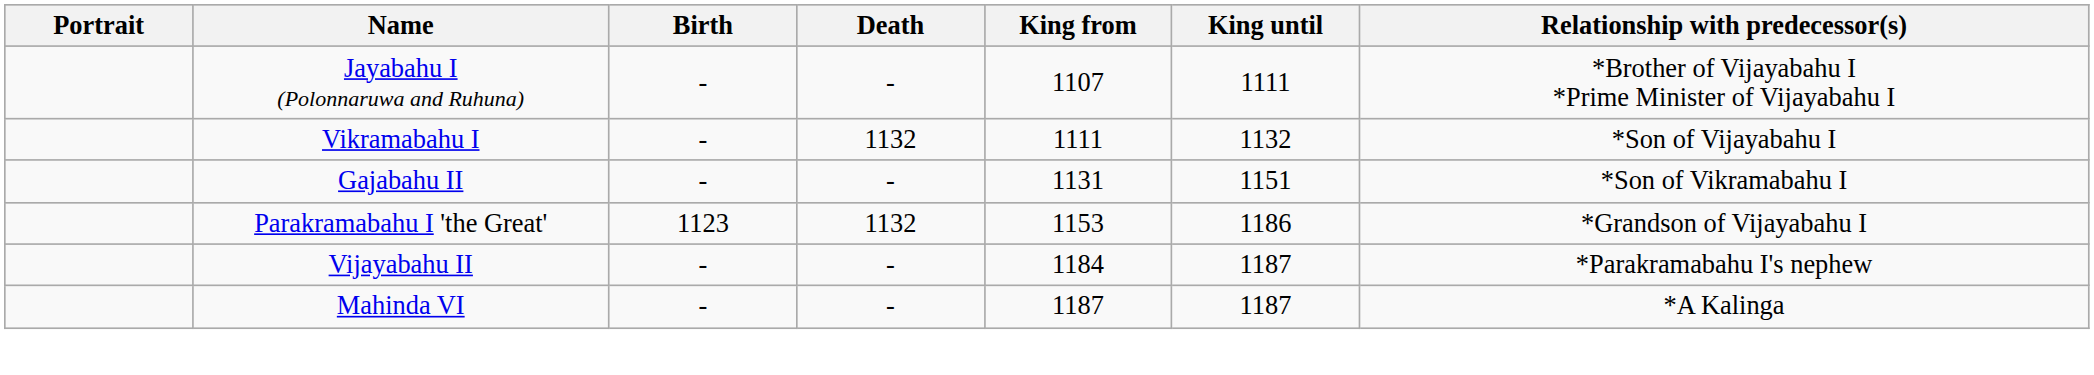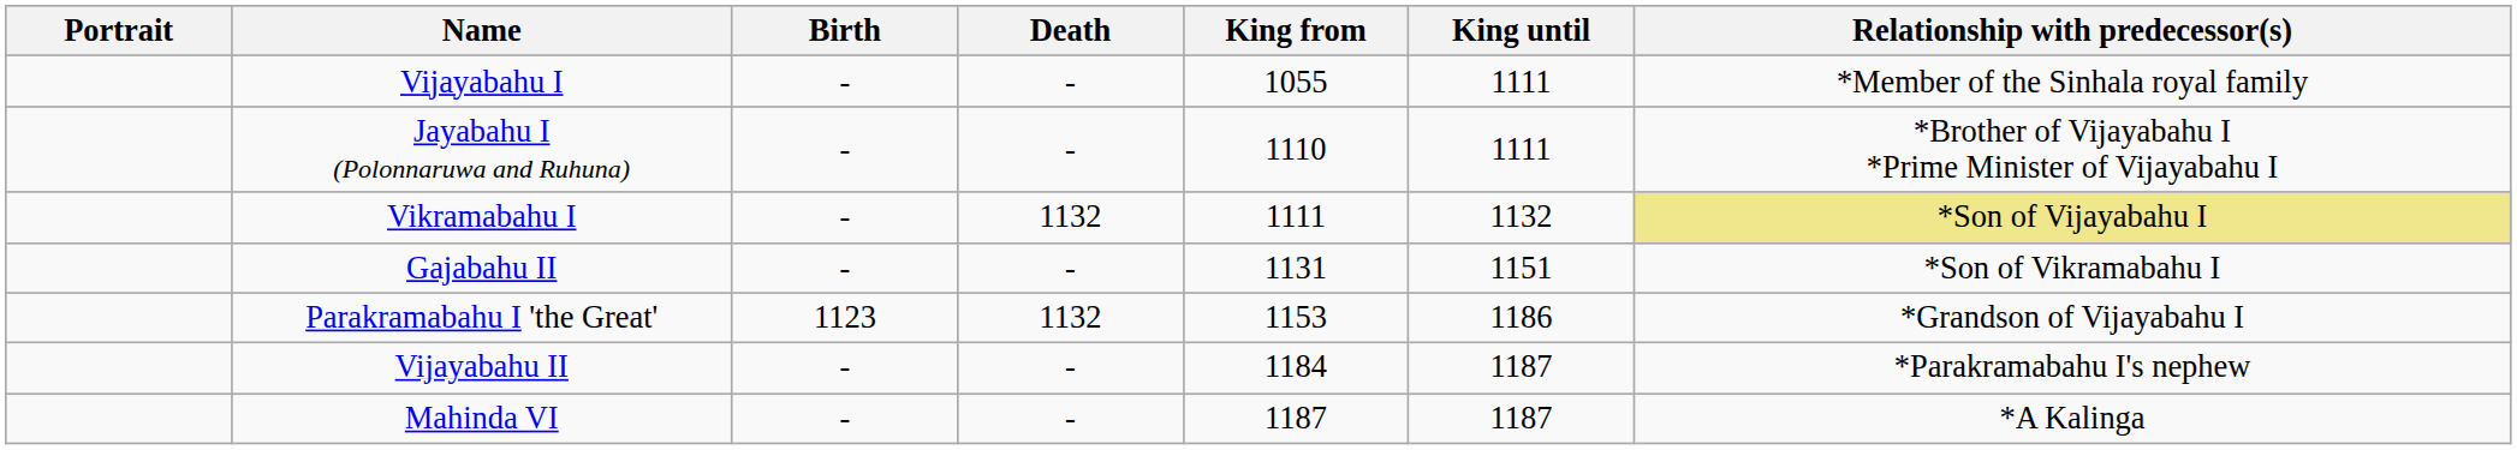+ row: Vijayabahu I | - | - | 1055 | 1111 | *Member of the Sinhala royal family
Jayabahu I (Polonnaruwa and Ruhuna) | King from: 1107 -> 1110
Vikramabahu I | Relationship with predecessor(s): no background -> khaki background
